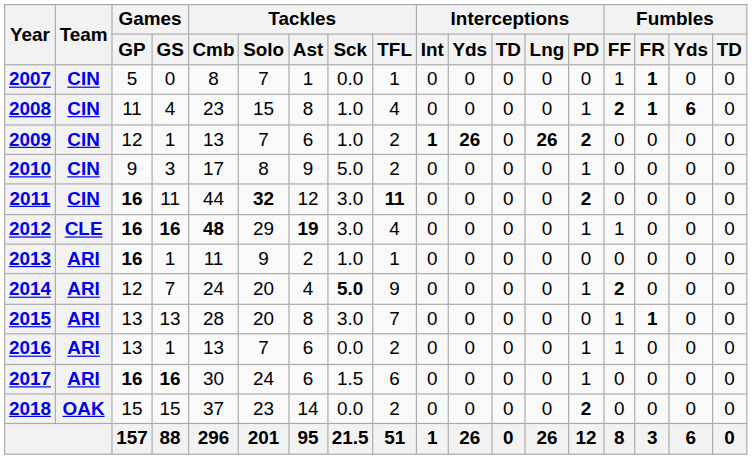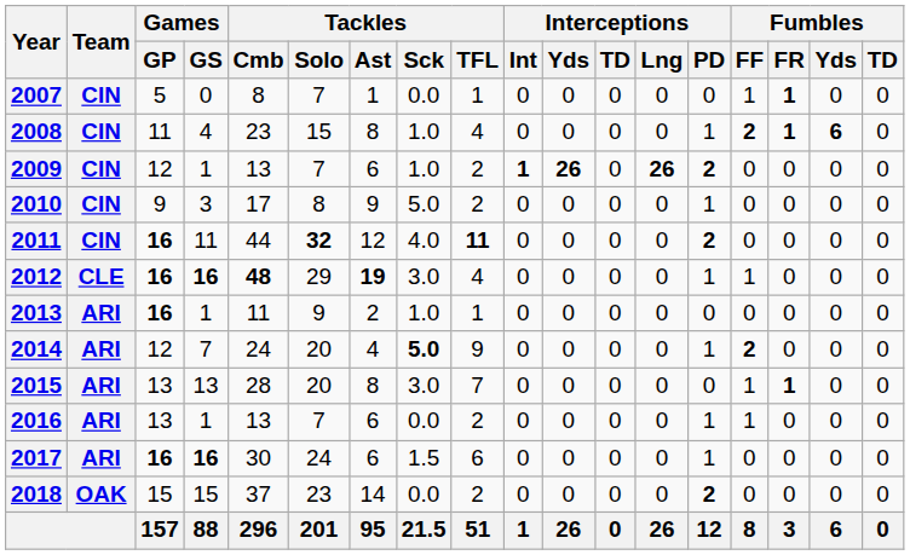2011 | Tackles / Sck: 3.0 -> 4.0
